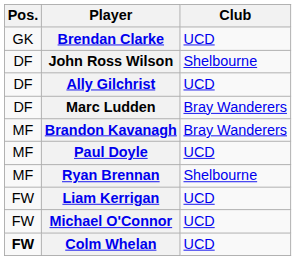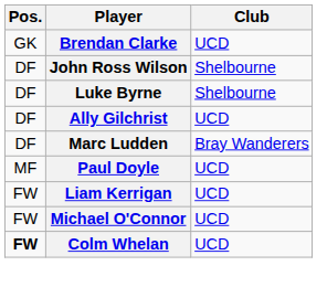+ row: DF | Luke Byrne | Shelbourne
- row: MF | Brandon Kavanagh | Bray Wanderers
- row: MF | Ryan Brennan | Shelbourne
